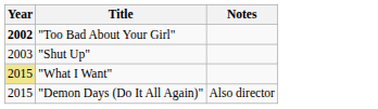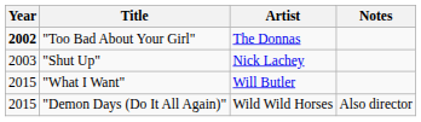+ column: Artist | The Donnas | Nick Lachey | Will Butler | Wild Wild Horses
"What I Want" | Year: khaki background -> no background
